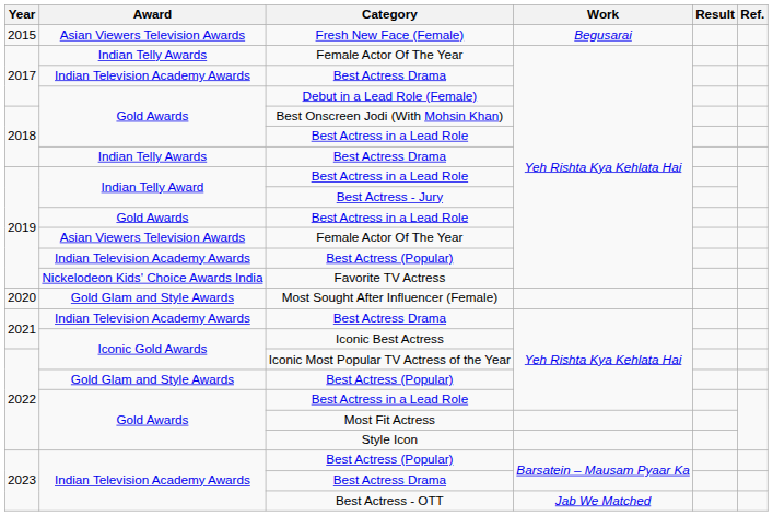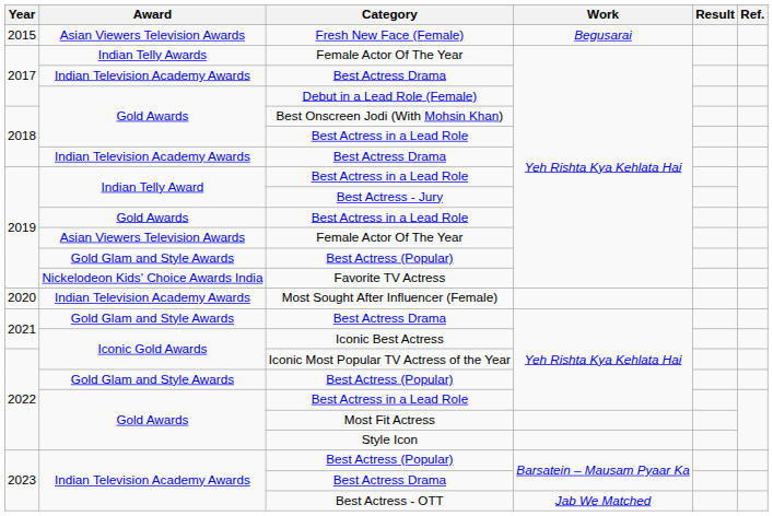2018 / Best Actress Drama | Award: Indian Telly Awards -> Indian Television Academy Awards
2019 / Best Actress (Popular) | Award: Indian Television Academy Awards -> Gold Glam and Style Awards
Most Sought After Influencer (Female) | Award: Gold Glam and Style Awards -> Indian Television Academy Awards
2021 / Best Actress Drama | Award: Indian Television Academy Awards -> Gold Glam and Style Awards
